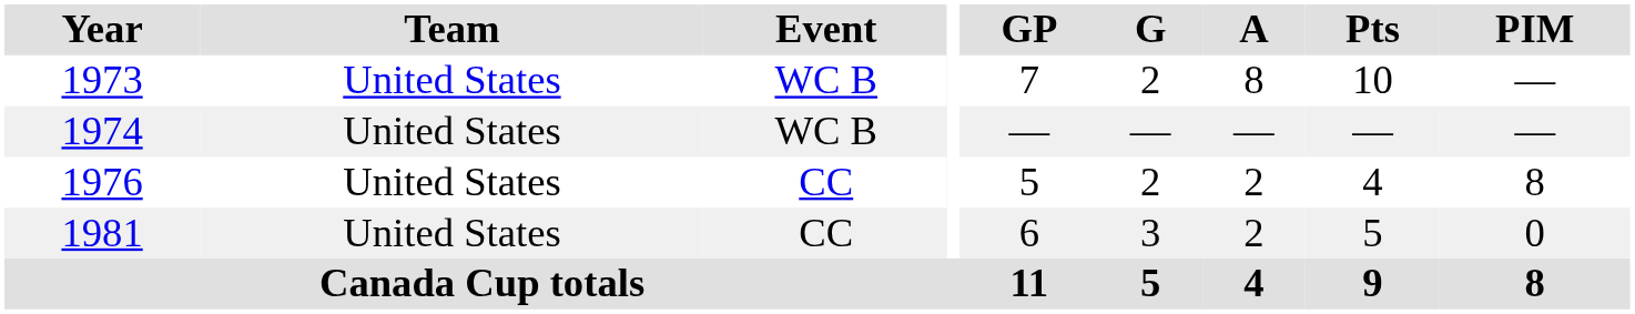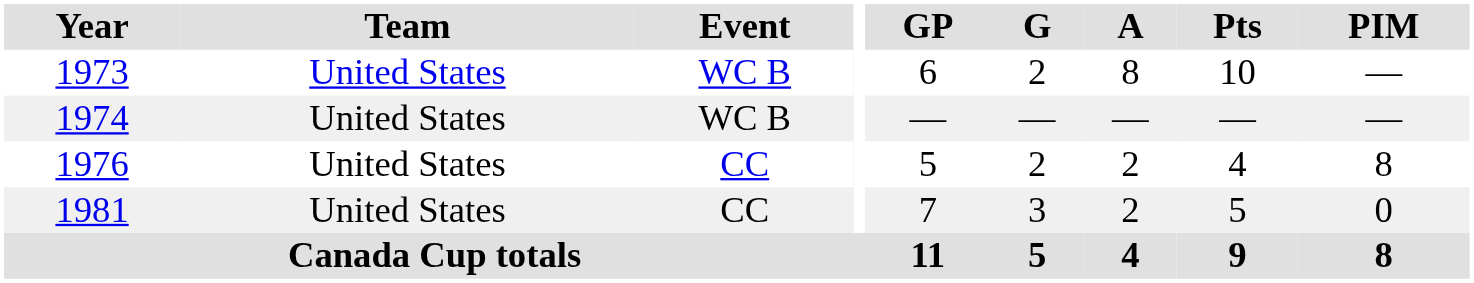1973 | GP: 7 -> 6
1981 | GP: 6 -> 7
